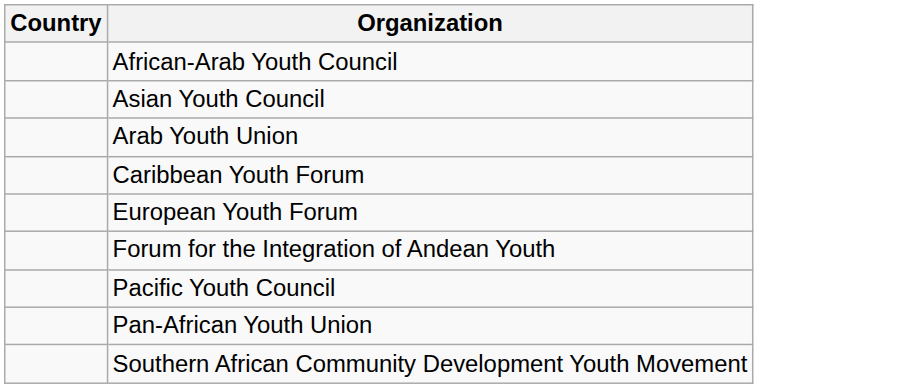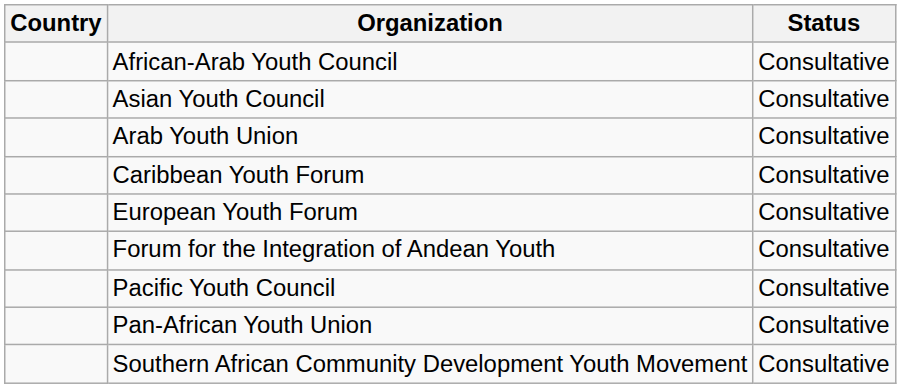+ column: Status | Consultative | Consultative | Consultative | Consultative | Consultative | Consultative | Consultative | Consultative | Consultative
